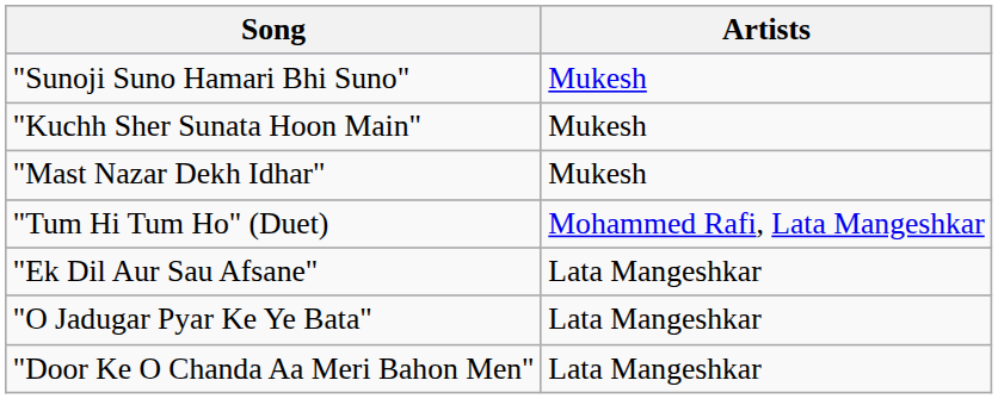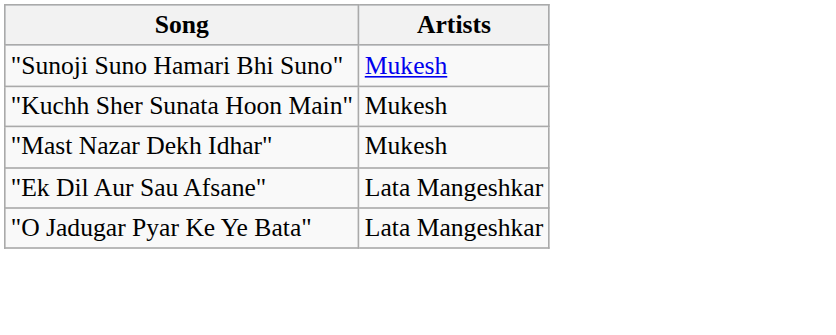- row: "Tum Hi Tum Ho" (Duet) | Mohammed Rafi, Lata Mangeshkar
- row: "Door Ke O Chanda Aa Meri Bahon Men" | Lata Mangeshkar
